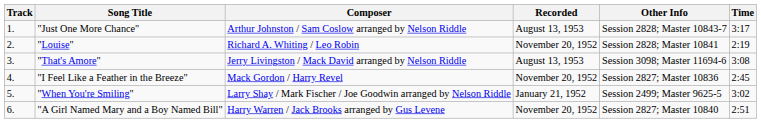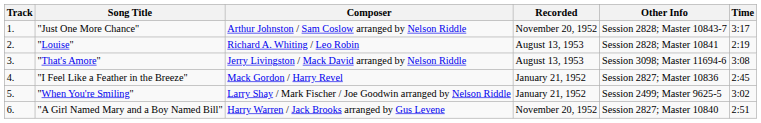"Just One More Chance" | Recorded: August 13, 1953 -> November 20, 1952
"Louise" | Recorded: November 20, 1952 -> August 13, 1953
"I Feel Like a Feather in the Breeze" | Recorded: November 20, 1952 -> January 21, 1952
